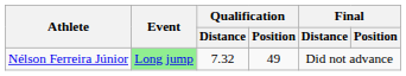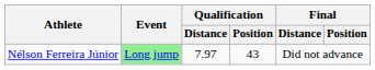Nélson Ferreira Júnior | Qualification / Distance: 7.32 -> 7.97
Nélson Ferreira Júnior | Qualification / Position: 49 -> 43
